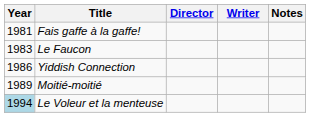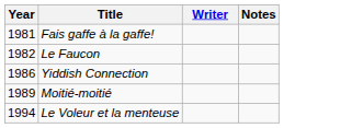- column: Director
Le Faucon | Year: 1983 -> 1982
Le Voleur et la menteuse | Year: lightblue background -> no background
